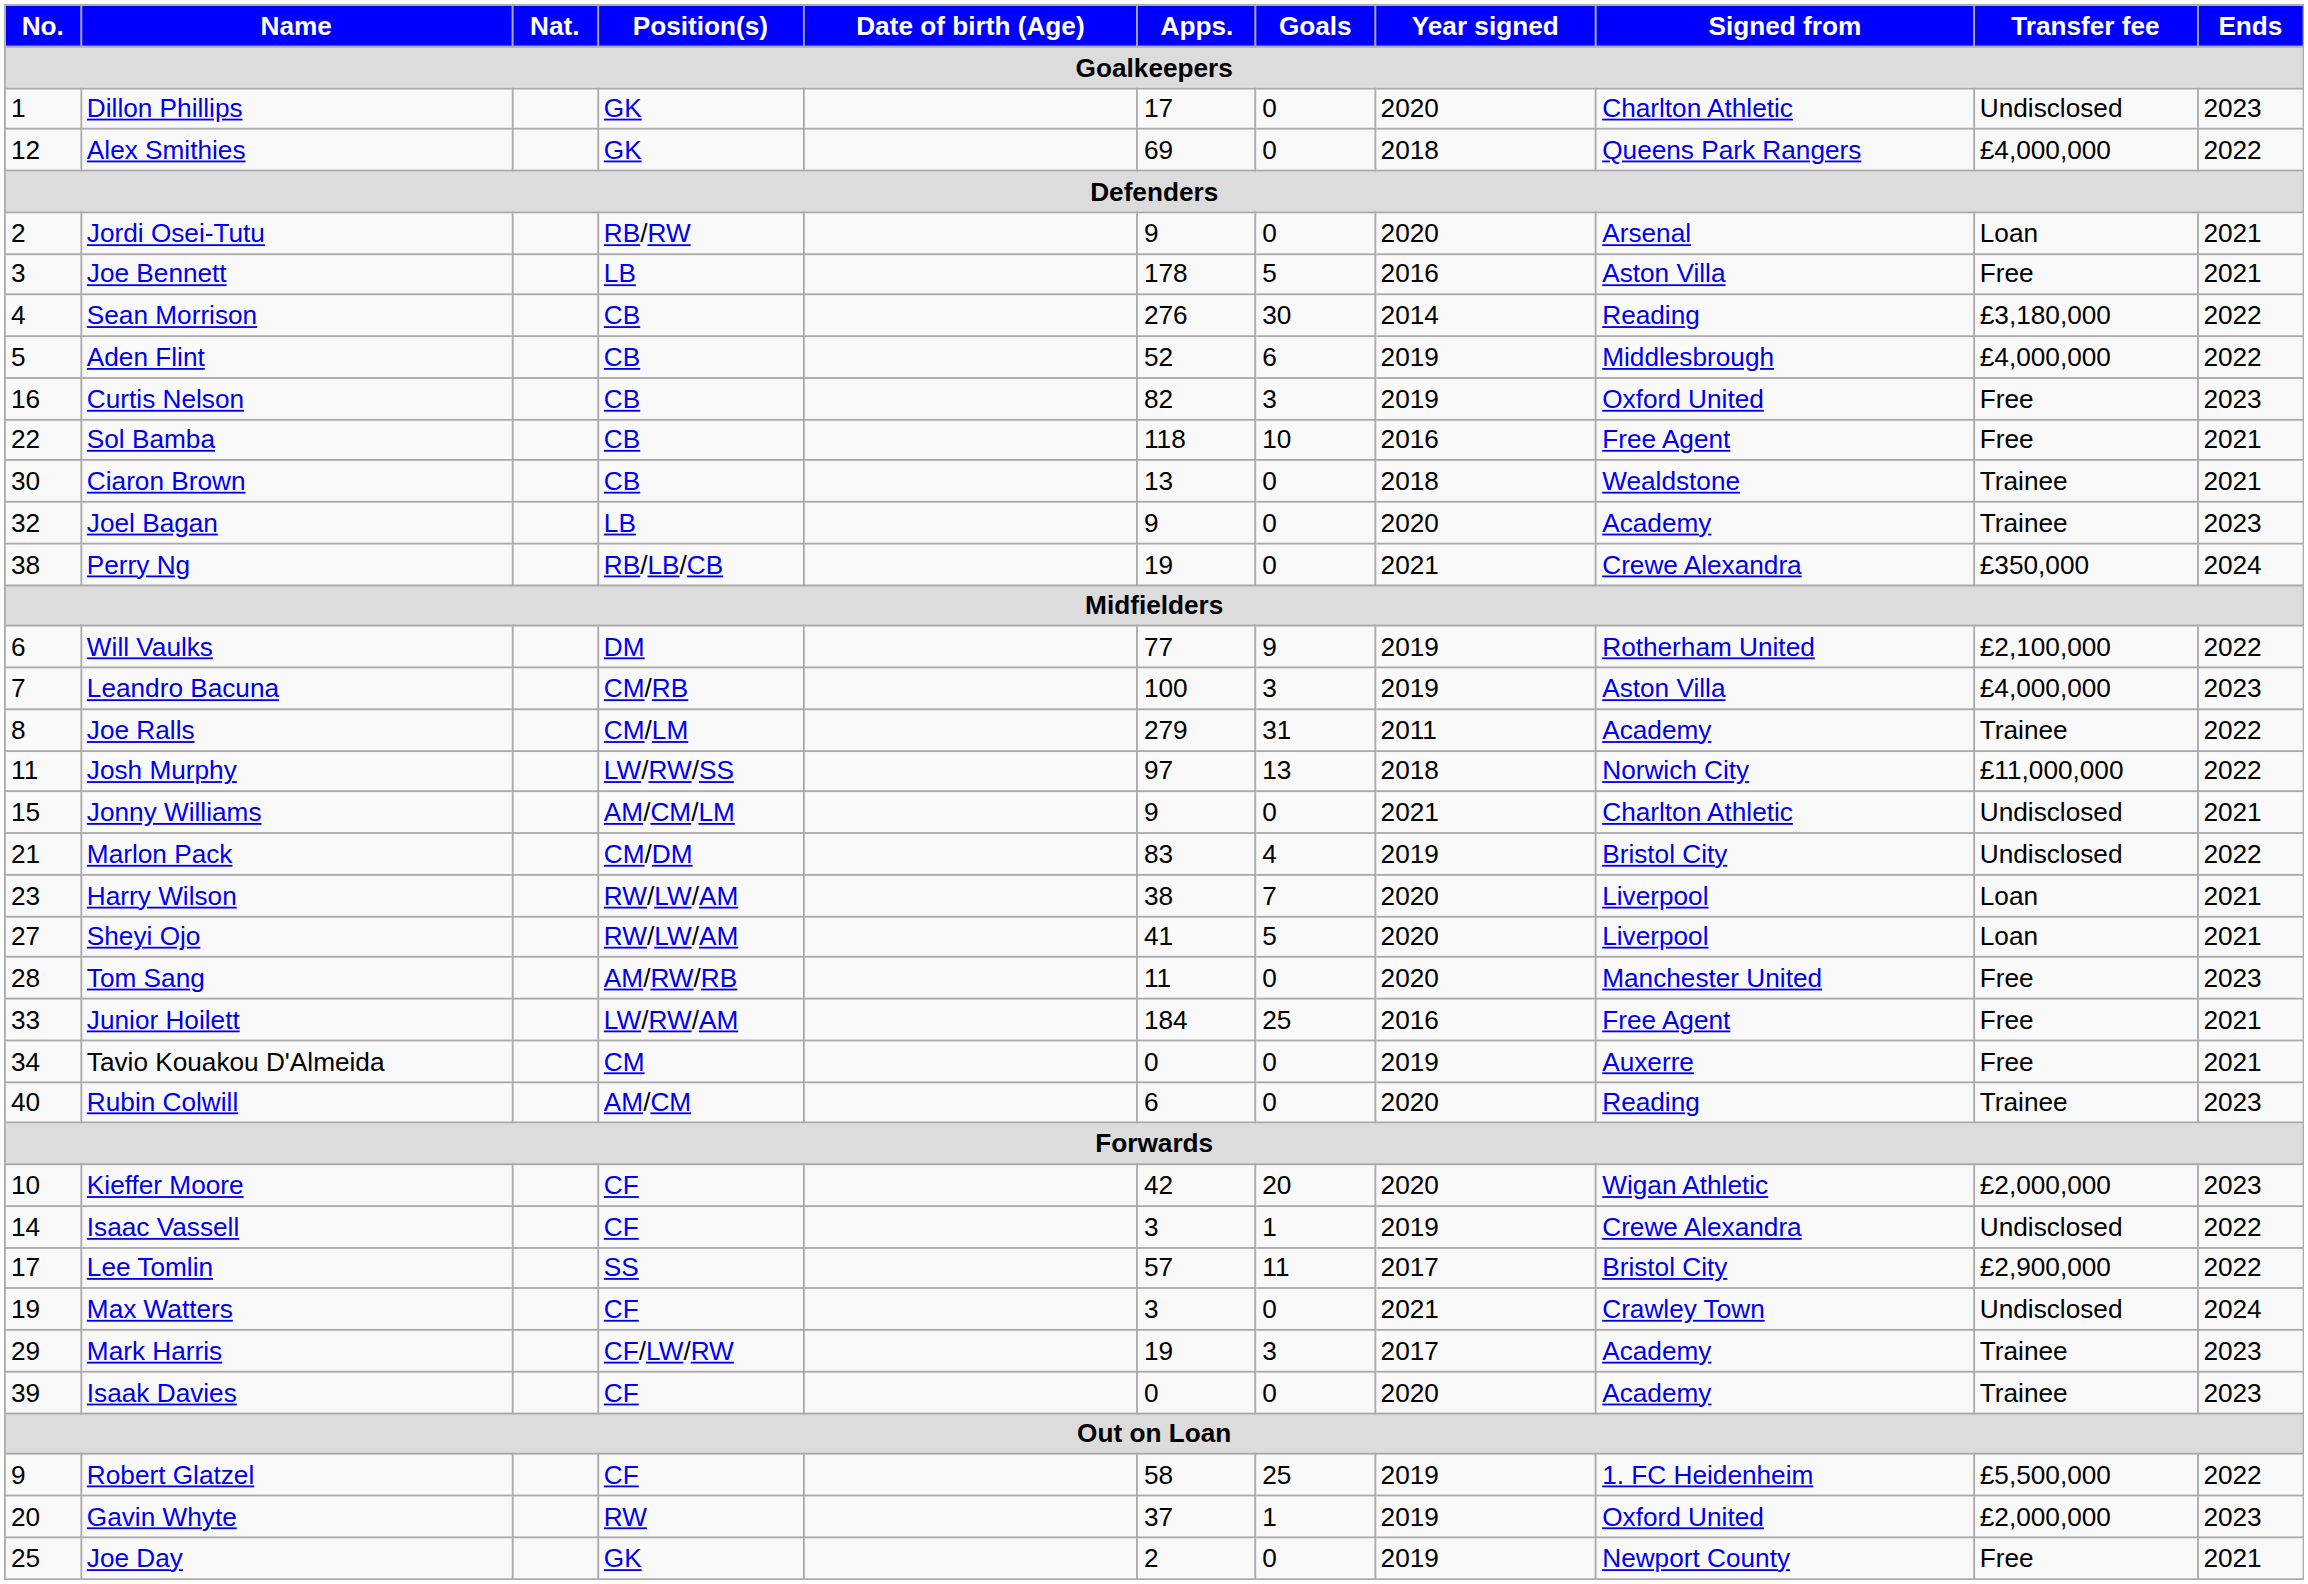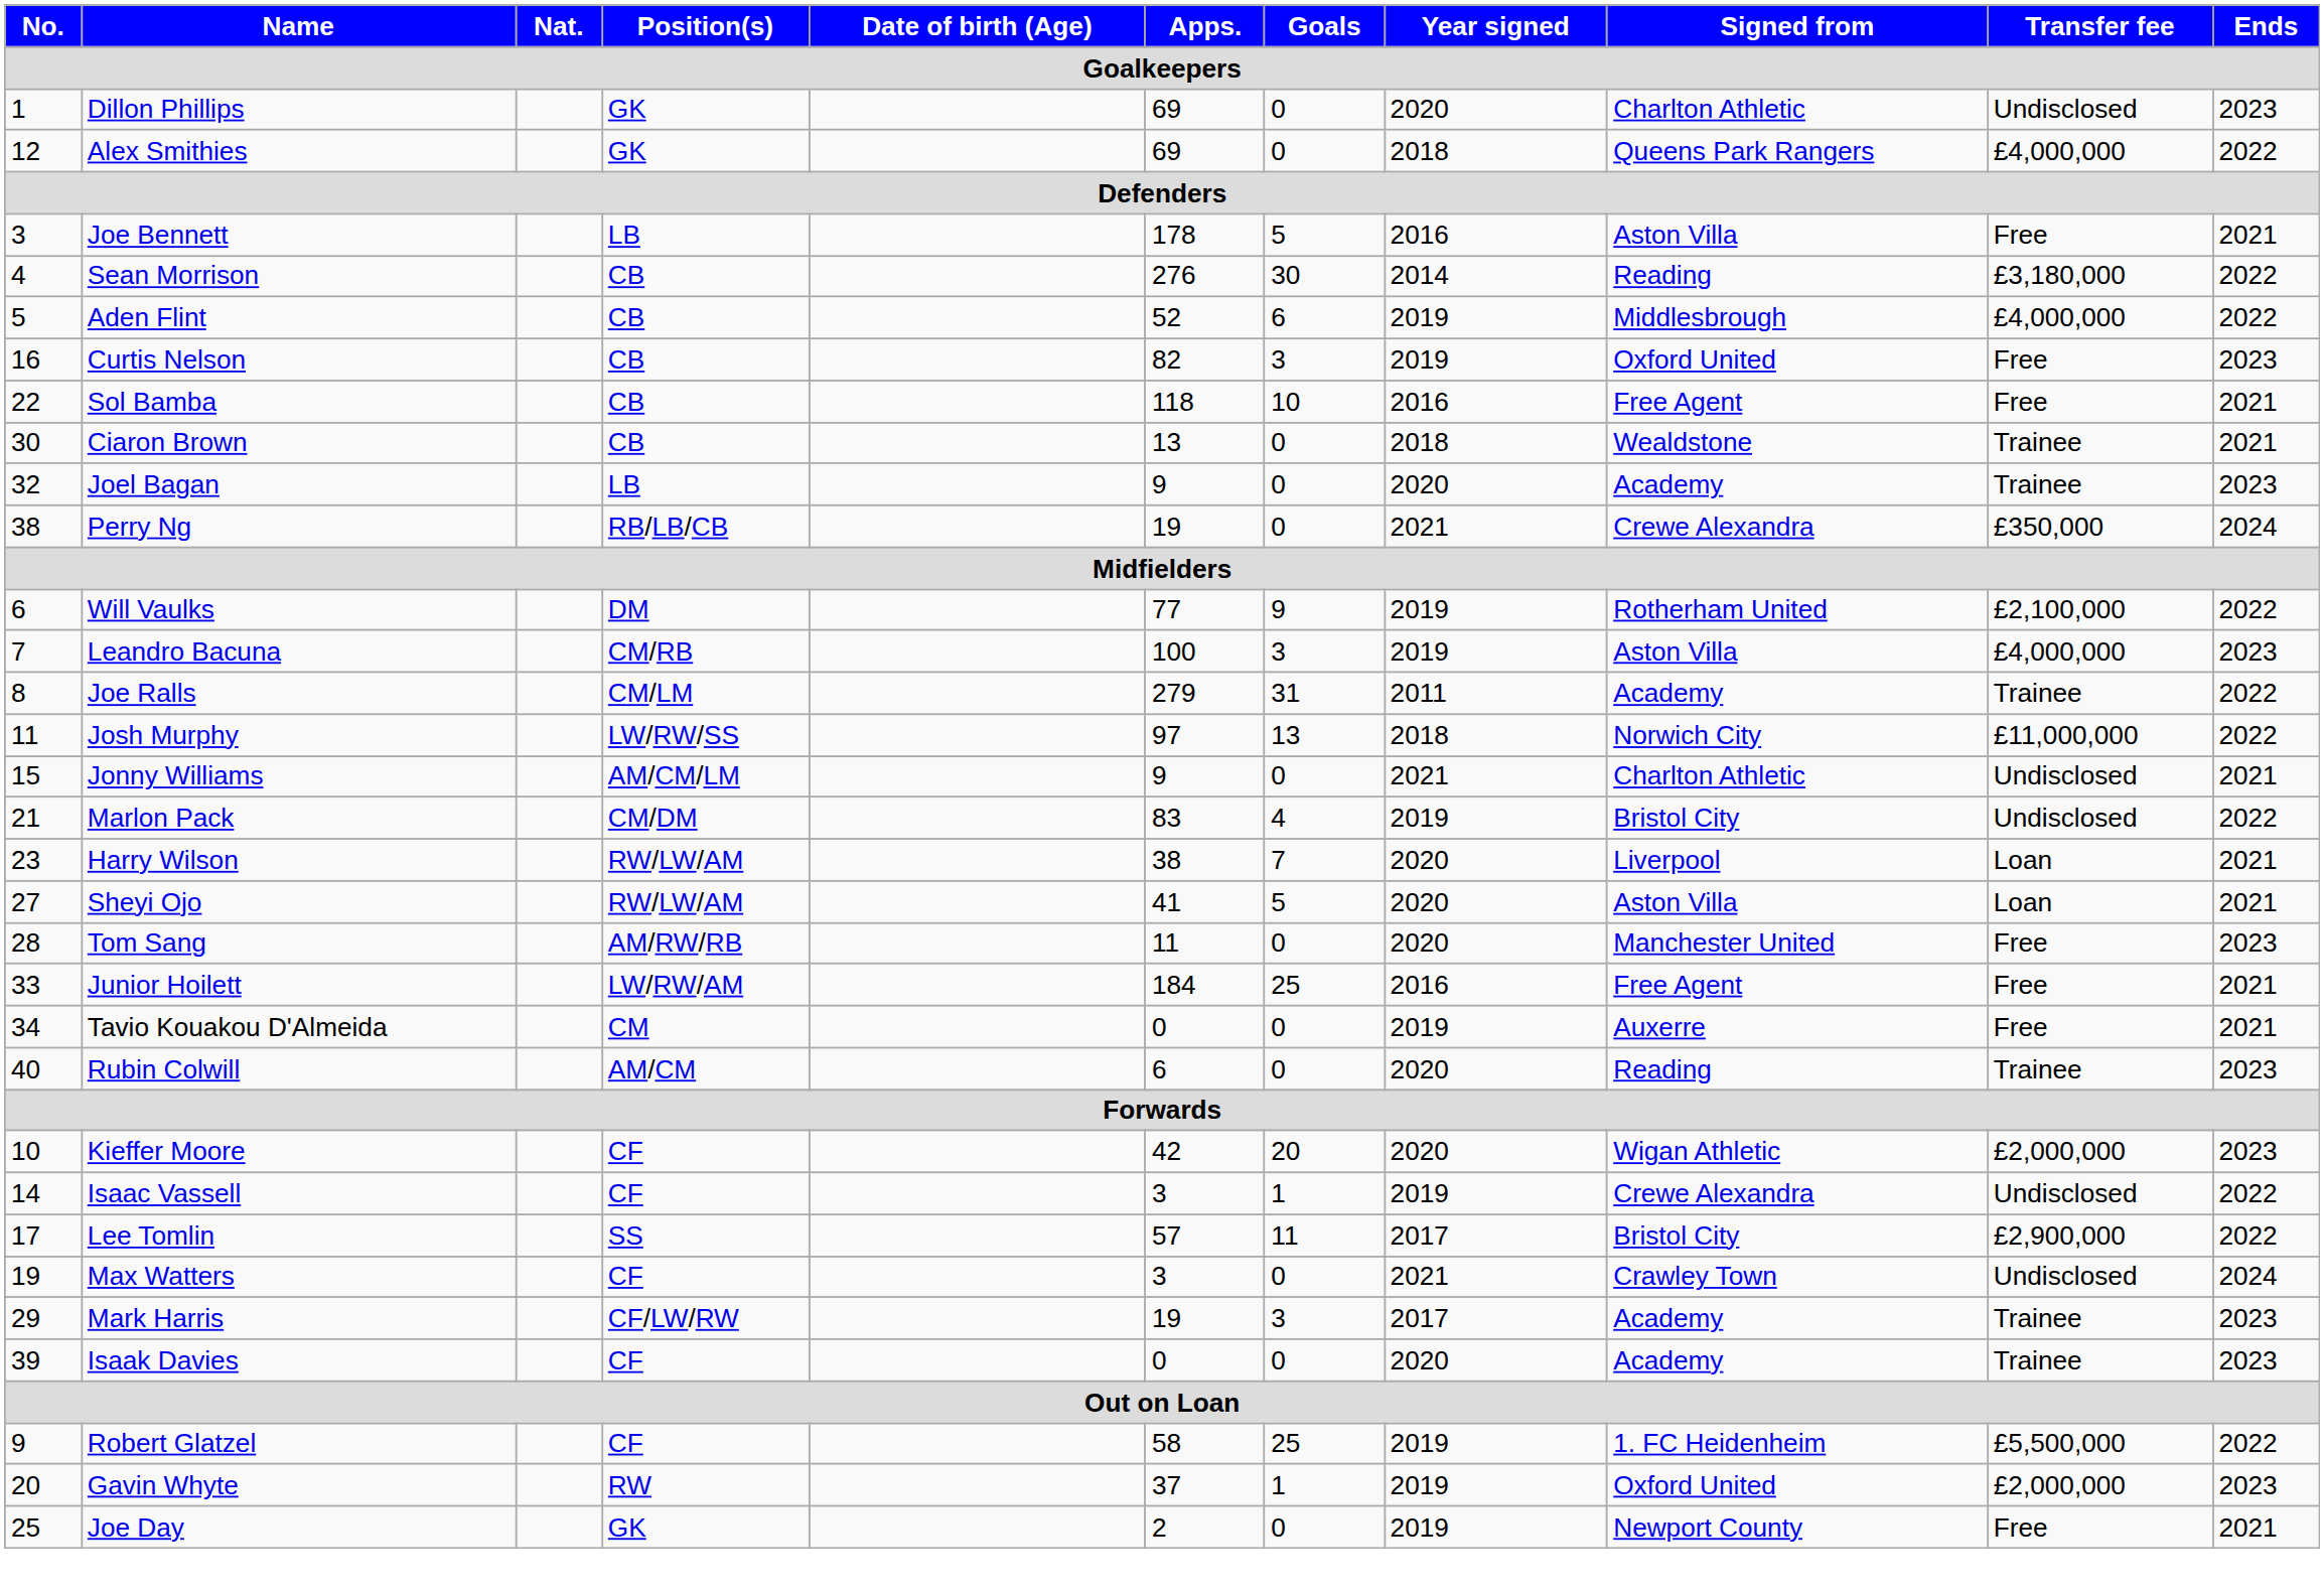Dillon Phillips | Apps.: 17 -> 69
- row: 2 | Jordi Osei-Tutu | RB/RW | 9 | 0 | 2020 | Arsenal | Loan | 2021
Sheyi Ojo | Signed from: Liverpool -> Aston Villa
